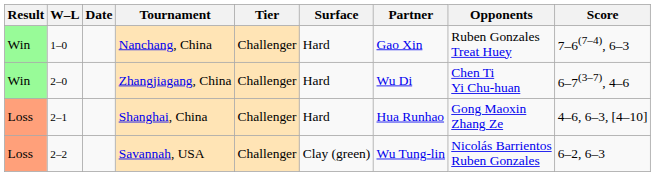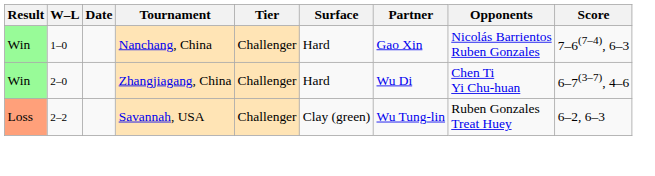Nanchang, China | Opponents: Ruben Gonzales Treat Huey -> Nicolás Barrientos Ruben Gonzales
- row: Loss | 2–1 | Shanghai, China | Challenger | Hard | Hua Runhao | Gong Maoxin Zhang Ze | 4–6, 6–3, [4–10]
Savannah, USA | Opponents: Nicolás Barrientos Ruben Gonzales -> Ruben Gonzales Treat Huey
